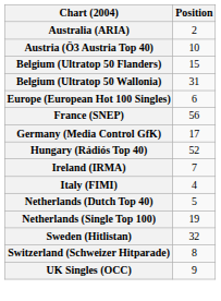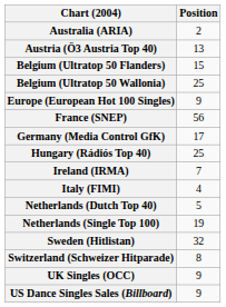Austria (Ö3 Austria Top 40) | Position: 10 -> 13
Belgium (Ultratop 50 Wallonia) | Position: 31 -> 25
Europe (European Hot 100 Singles) | Position: 6 -> 9
Hungary (Rádiós Top 40) | Position: 52 -> 25
+ row: US Dance Singles Sales (Billboard) | 9
